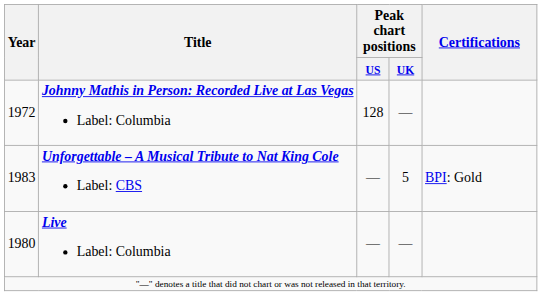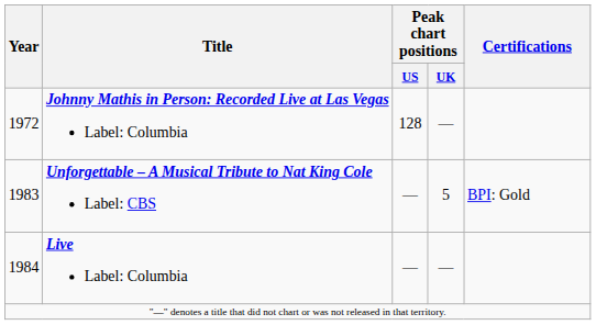Live Label: Columbia | Year: 1980 -> 1984
